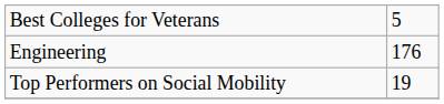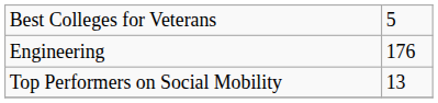Top Performers on Social Mobility | column 2: 19 -> 13
